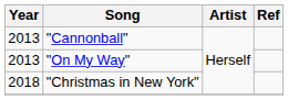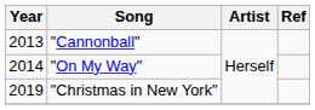"On My Way" | Year: 2013 -> 2014
"Christmas in New York" | Year: 2018 -> 2019
